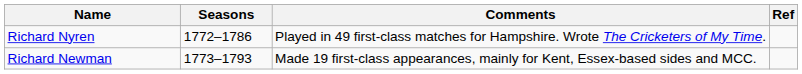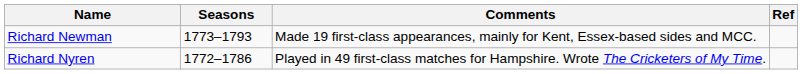rows swapped: Richard Newman <-> Richard Nyren
